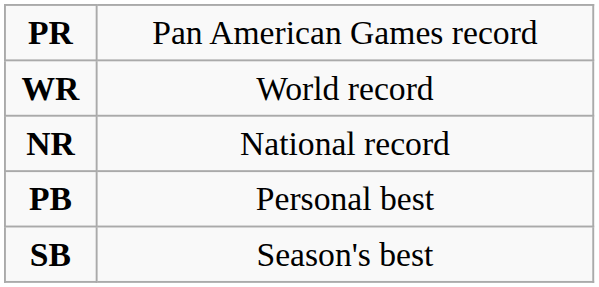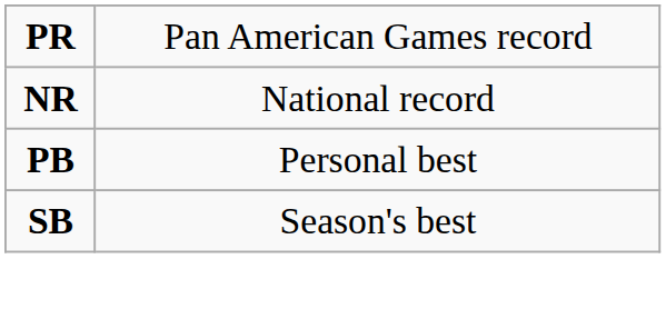- row: WR | World record
